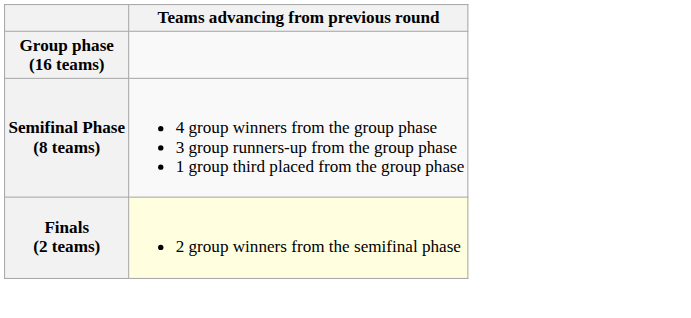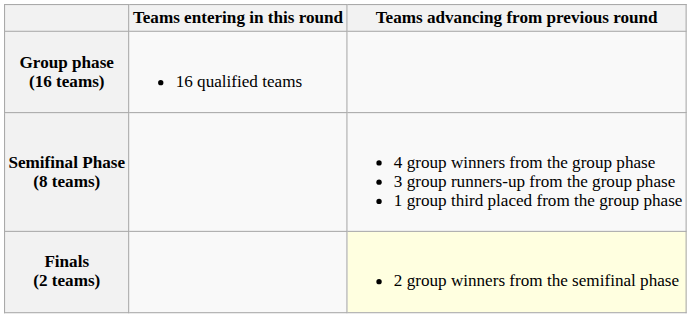+ column: Teams entering in this round | 16 qualified teams
